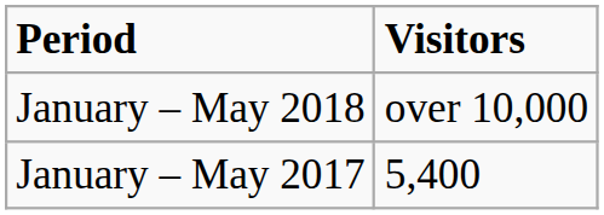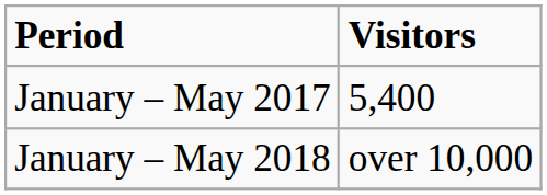rows swapped: January – May 2017 <-> January – May 2018
